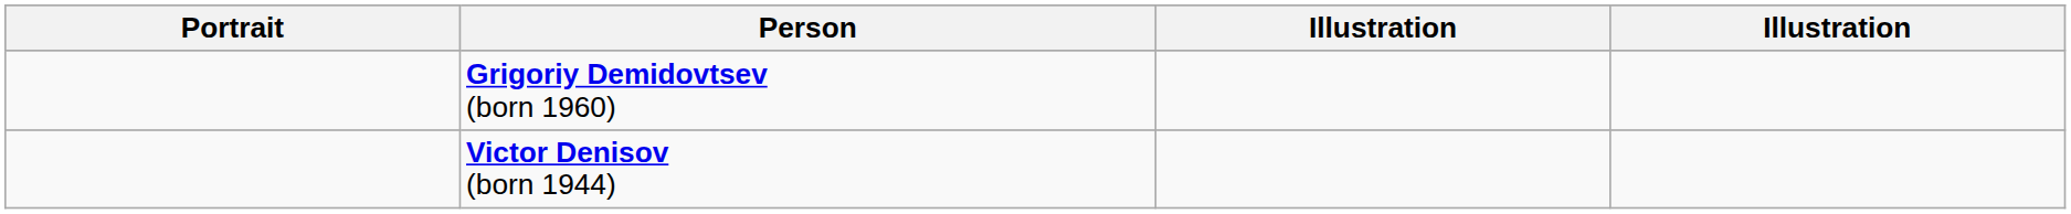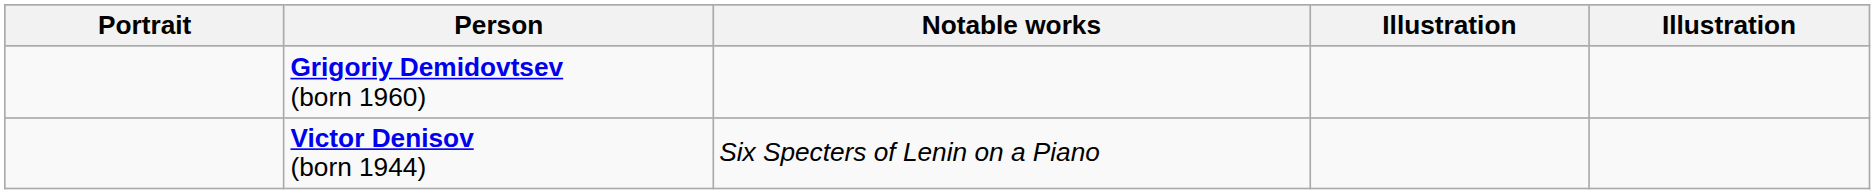+ column: Notable works | Six Specters of Lenin on a Piano
